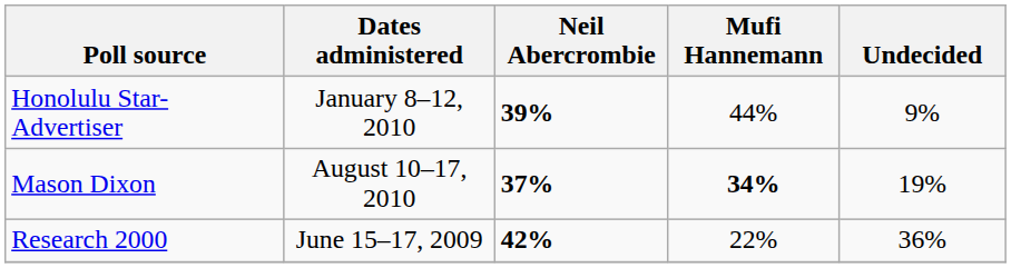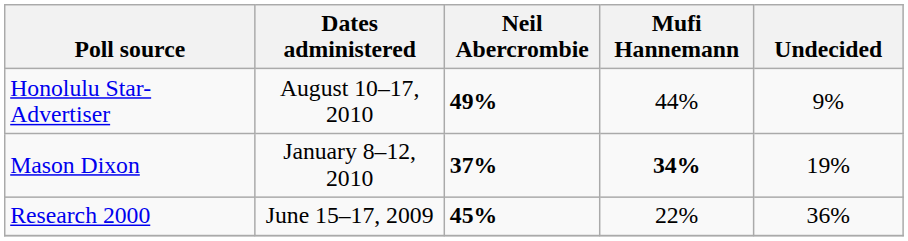Honolulu Star-Advertiser | Dates administered: January 8–12, 2010 -> August 10–17, 2010
Honolulu Star-Advertiser | Neil Abercrombie: 39% -> 49%
Mason Dixon | Dates administered: August 10–17, 2010 -> January 8–12, 2010
Research 2000 | Neil Abercrombie: 42% -> 45%
